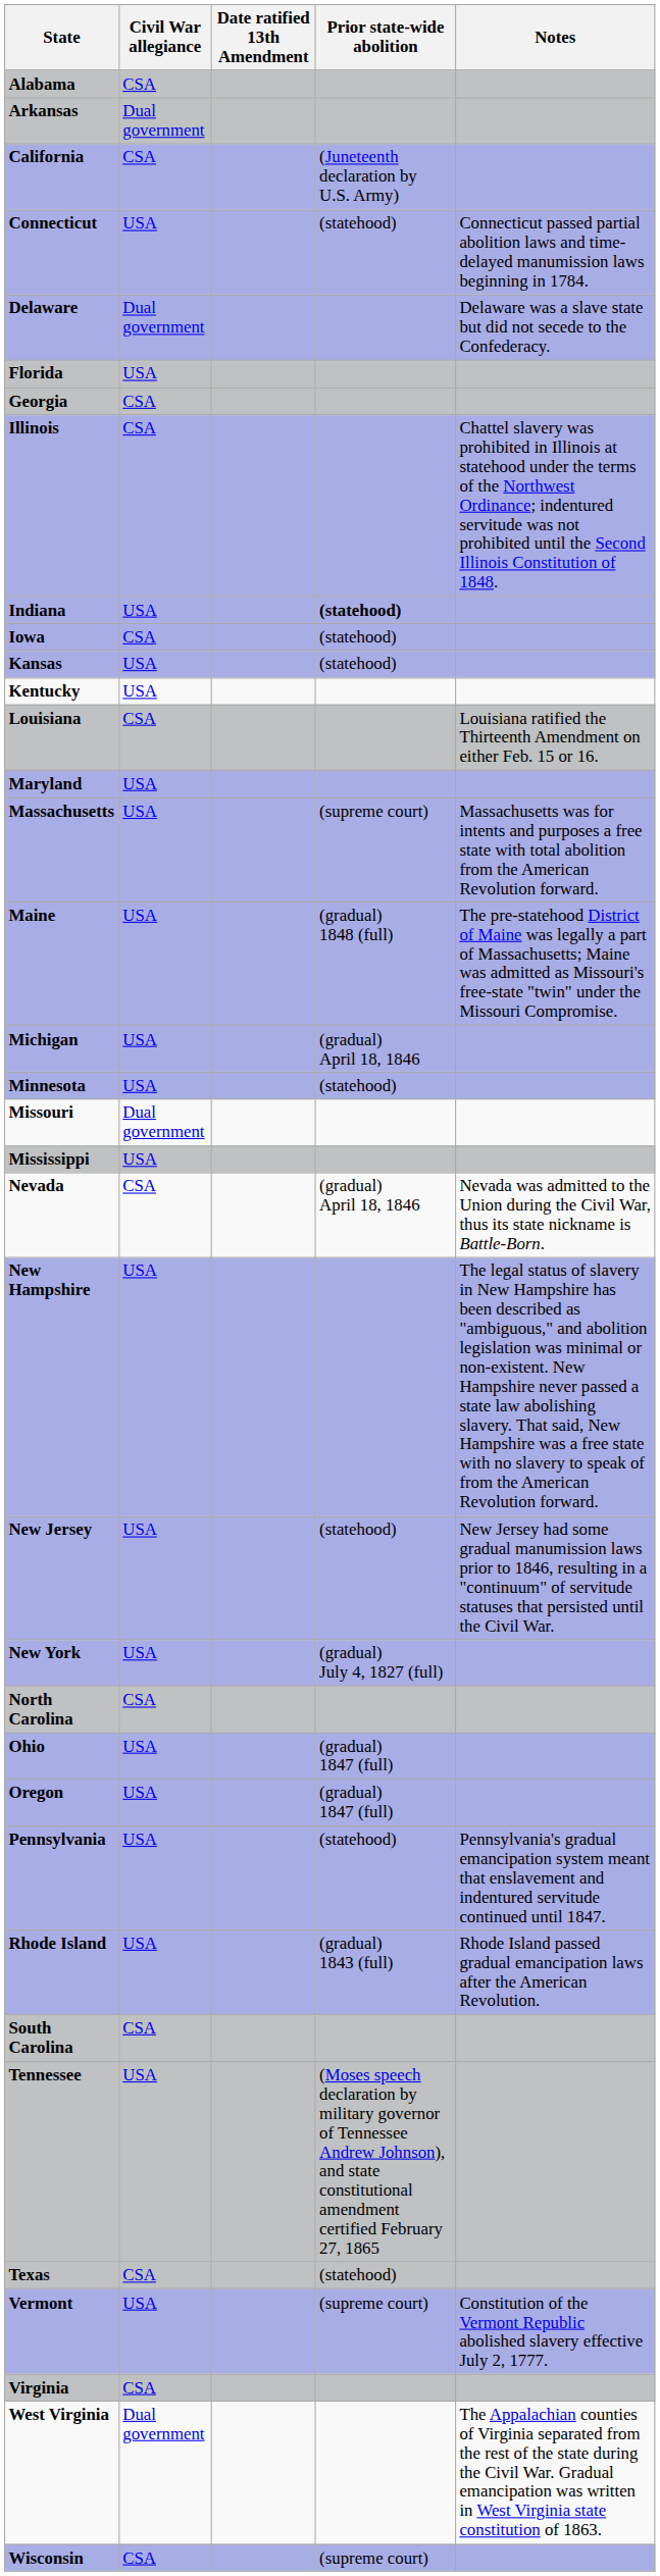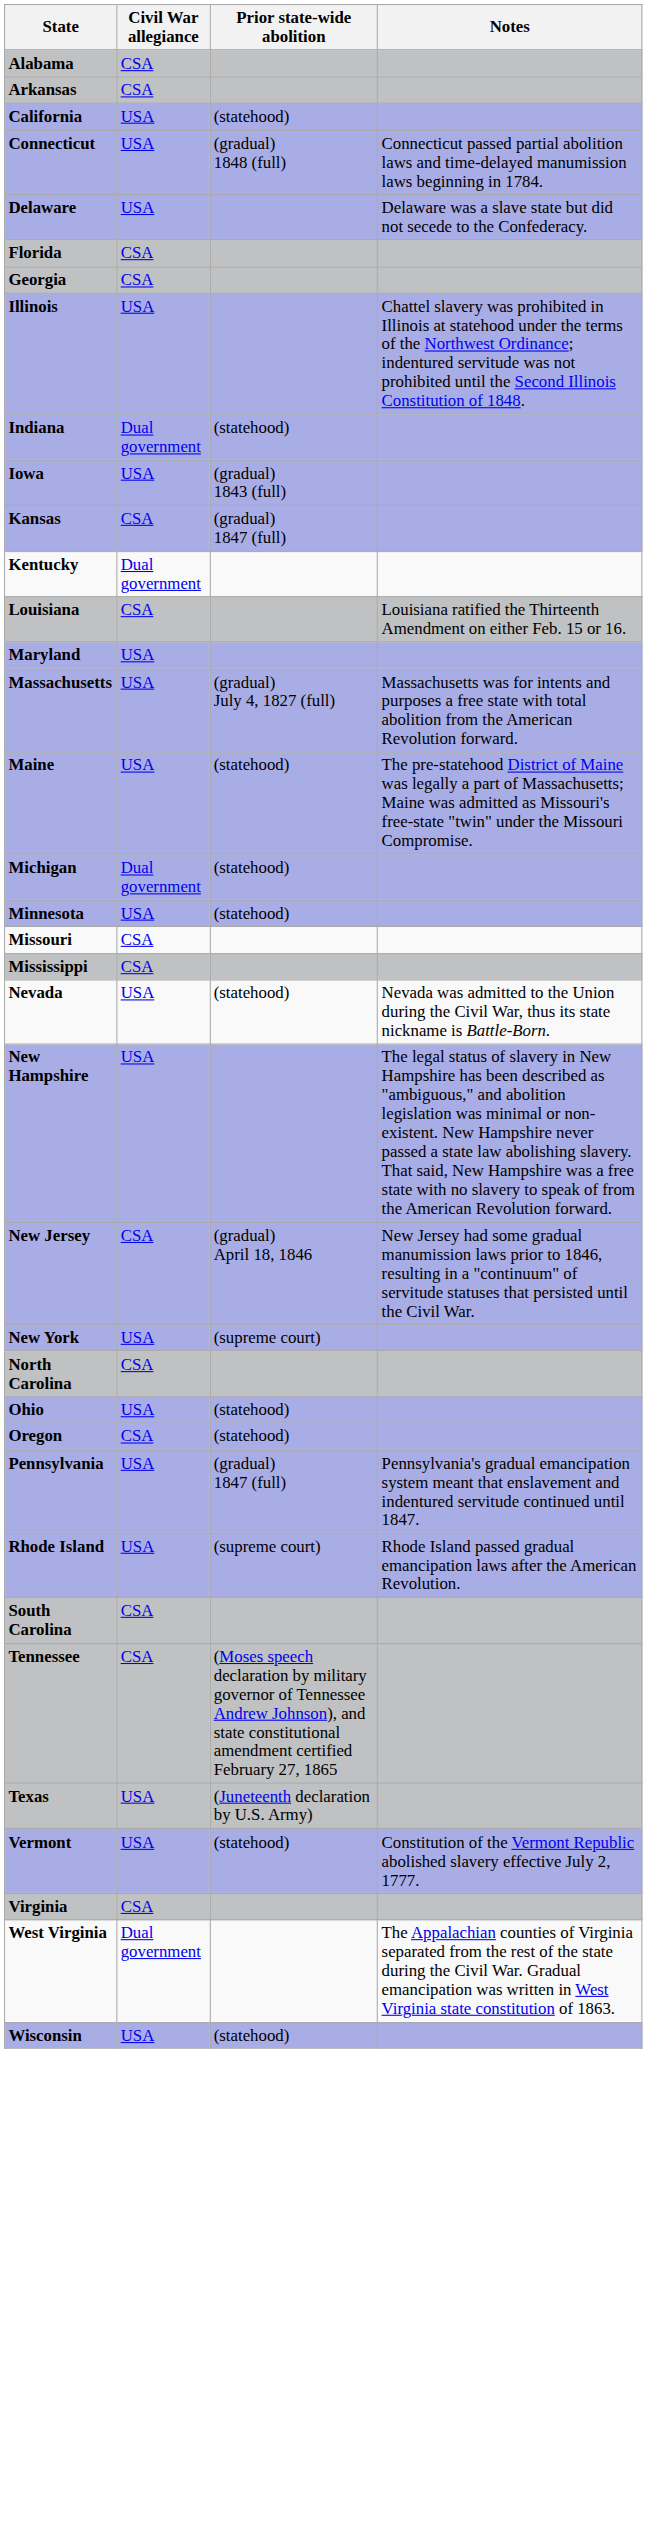- column: Date ratified 13th Amendment
Arkansas | Civil War allegiance: Dual government -> CSA
California | Civil War allegiance: CSA -> USA
California | Prior state-wide abolition: (Juneteenth declaration by U.S. Army) -> (statehood)
Connecticut | Prior state-wide abolition: (statehood) -> (gradual) 1848 (full)
Delaware | Civil War allegiance: Dual government -> USA
Florida | Civil War allegiance: USA -> CSA
Illinois | Civil War allegiance: CSA -> USA
Indiana | Civil War allegiance: USA -> Dual government
Indiana | Prior state-wide abolition: bold -> normal
Iowa | Civil War allegiance: CSA -> USA
Iowa | Prior state-wide abolition: (statehood) -> (gradual) 1843 (full)
Kansas | Civil War allegiance: USA -> CSA
Kansas | Prior state-wide abolition: (statehood) -> (gradual) 1847 (full)
Kentucky | Civil War allegiance: USA -> Dual government
Massachusetts | Prior state-wide abolition: (supreme court) -> (gradual) July 4, 1827 (full)
Maine | Prior state-wide abolition: (gradual) 1848 (full) -> (statehood)
Michigan | Civil War allegiance: USA -> Dual government
Michigan | Prior state-wide abolition: (gradual) April 18, 1846 -> (statehood)
Missouri | Civil War allegiance: Dual government -> CSA
Mississippi | Civil War allegiance: USA -> CSA
Nevada | Civil War allegiance: CSA -> USA
Nevada | Prior state-wide abolition: (gradual) April 18, 1846 -> (statehood)
New Jersey | Civil War allegiance: USA -> CSA
New Jersey | Prior state-wide abolition: (statehood) -> (gradual) April 18, 1846
New York | Prior state-wide abolition: (gradual) July 4, 1827 (full) -> (supreme court)
Ohio | Prior state-wide abolition: (gradual) 1847 (full) -> (statehood)
Oregon | Civil War allegiance: USA -> CSA
Oregon | Prior state-wide abolition: (gradual) 1847 (full) -> (statehood)
Pennsylvania | Prior state-wide abolition: (statehood) -> (gradual) 1847 (full)
Rhode Island | Prior state-wide abolition: (gradual) 1843 (full) -> (supreme court)
Tennessee | Civil War allegiance: USA -> CSA
Texas | Civil War allegiance: CSA -> USA
Texas | Prior state-wide abolition: (statehood) -> (Juneteenth declaration by U.S. Army)
Vermont | Prior state-wide abolition: (supreme court) -> (statehood)
Wisconsin | Civil War allegiance: CSA -> USA
Wisconsin | Prior state-wide abolition: (supreme court) -> (statehood)
